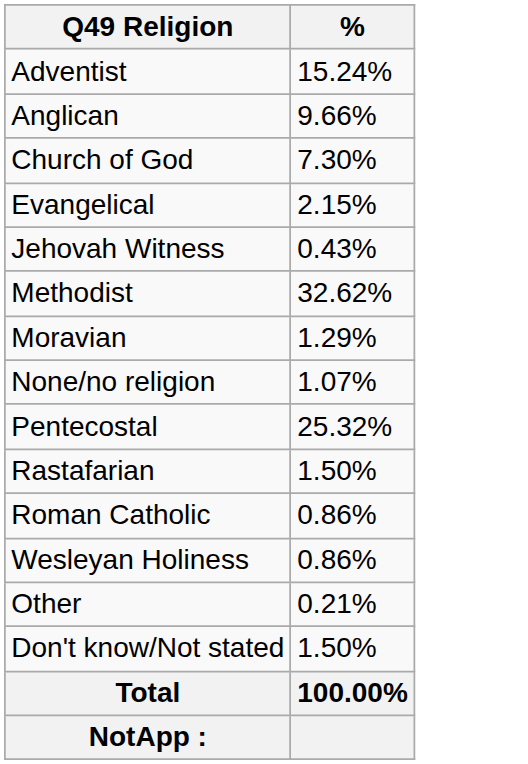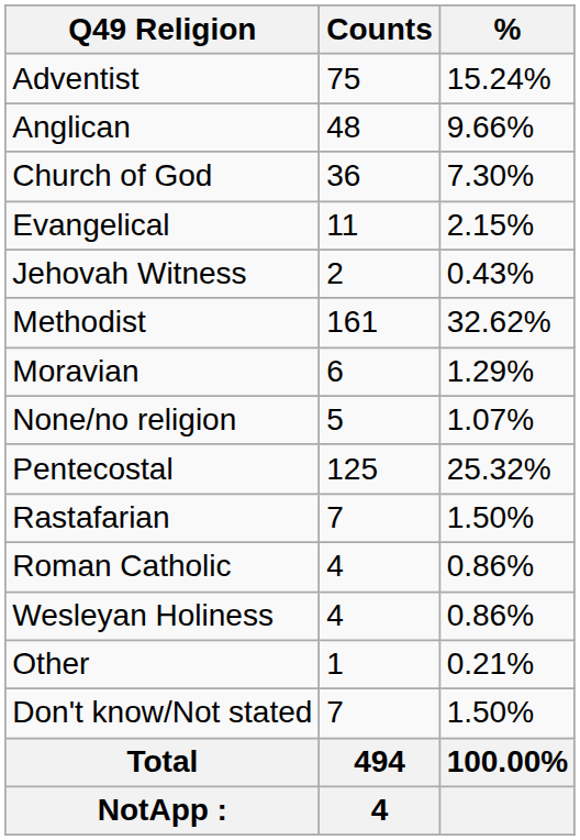+ column: Counts | 75 | 48 | 36 | 11 | 2 | 161 | 6 | 5 | 125 | 7 | 4 | 4 | 1 | 7 | 494 | 4
